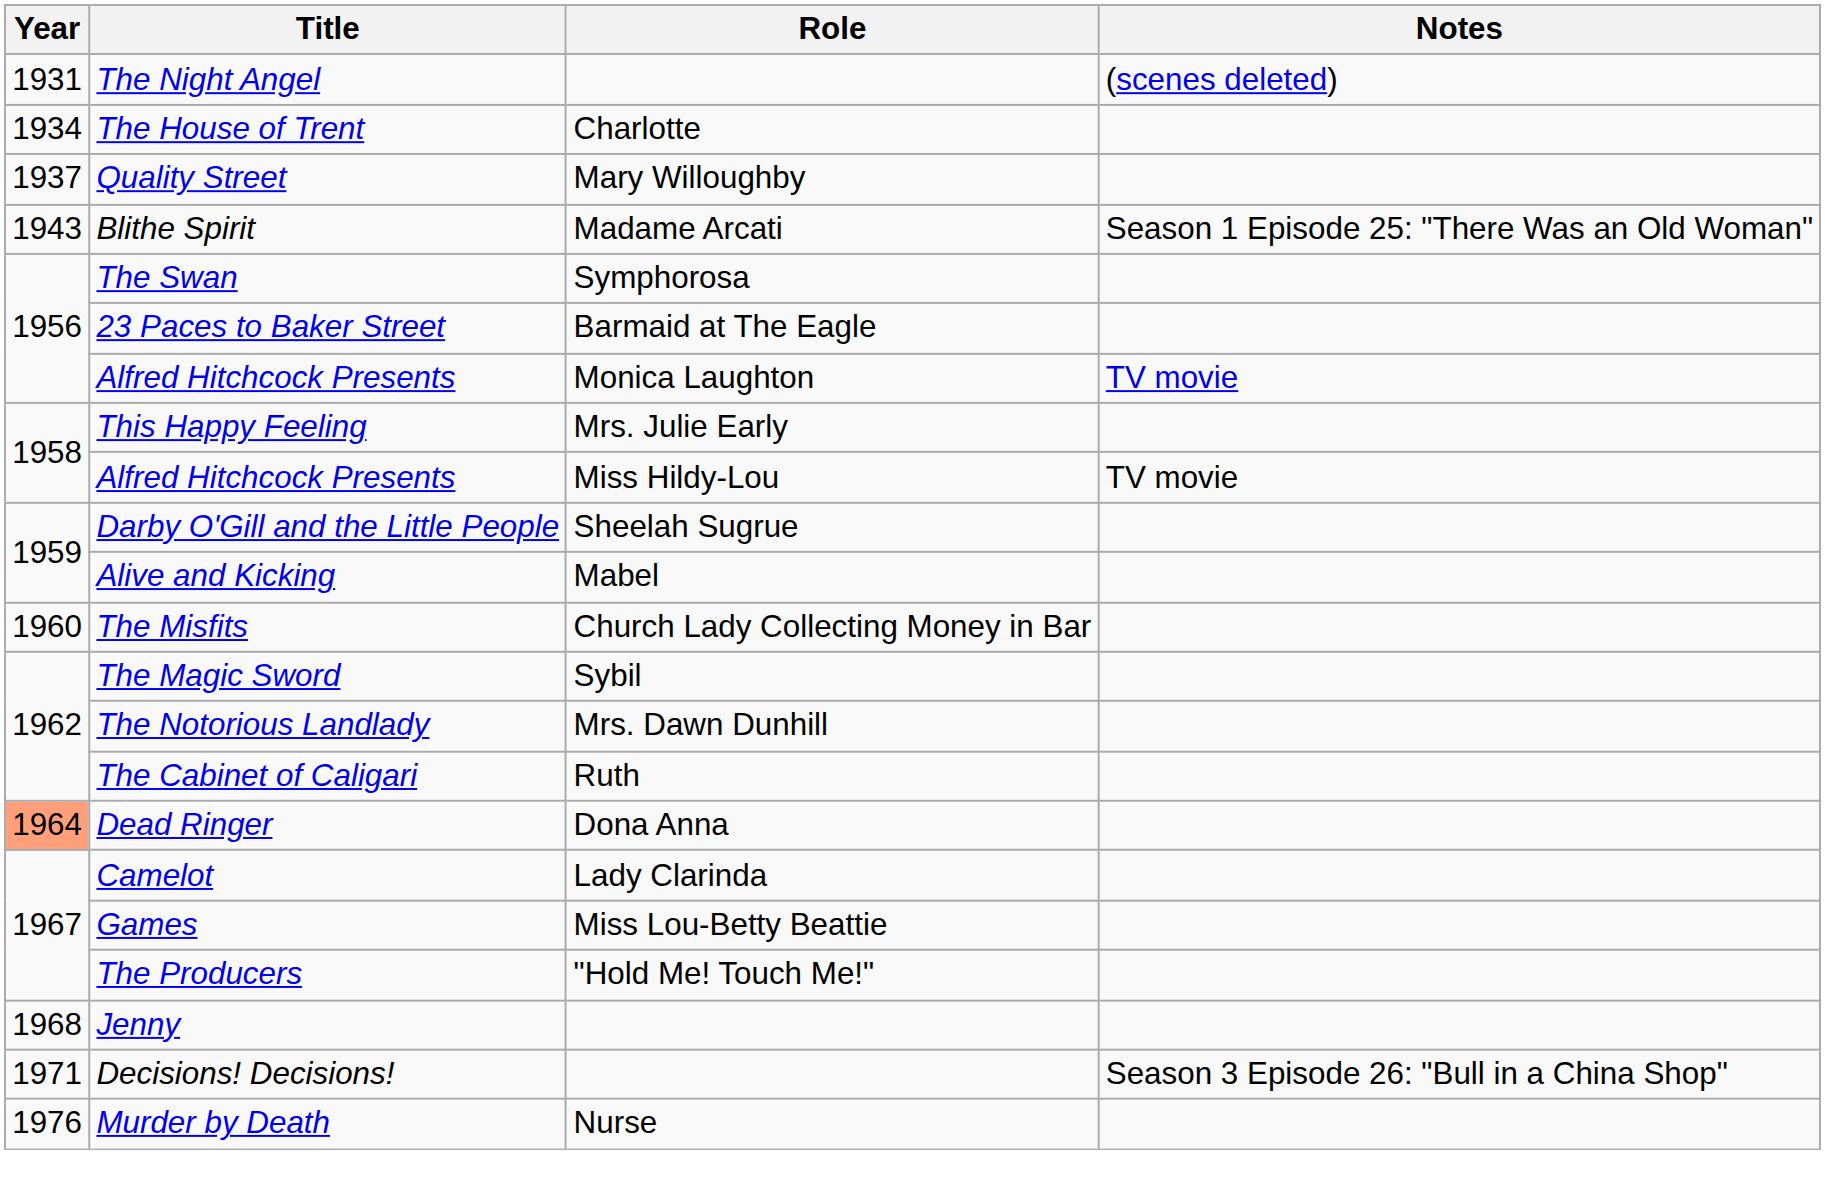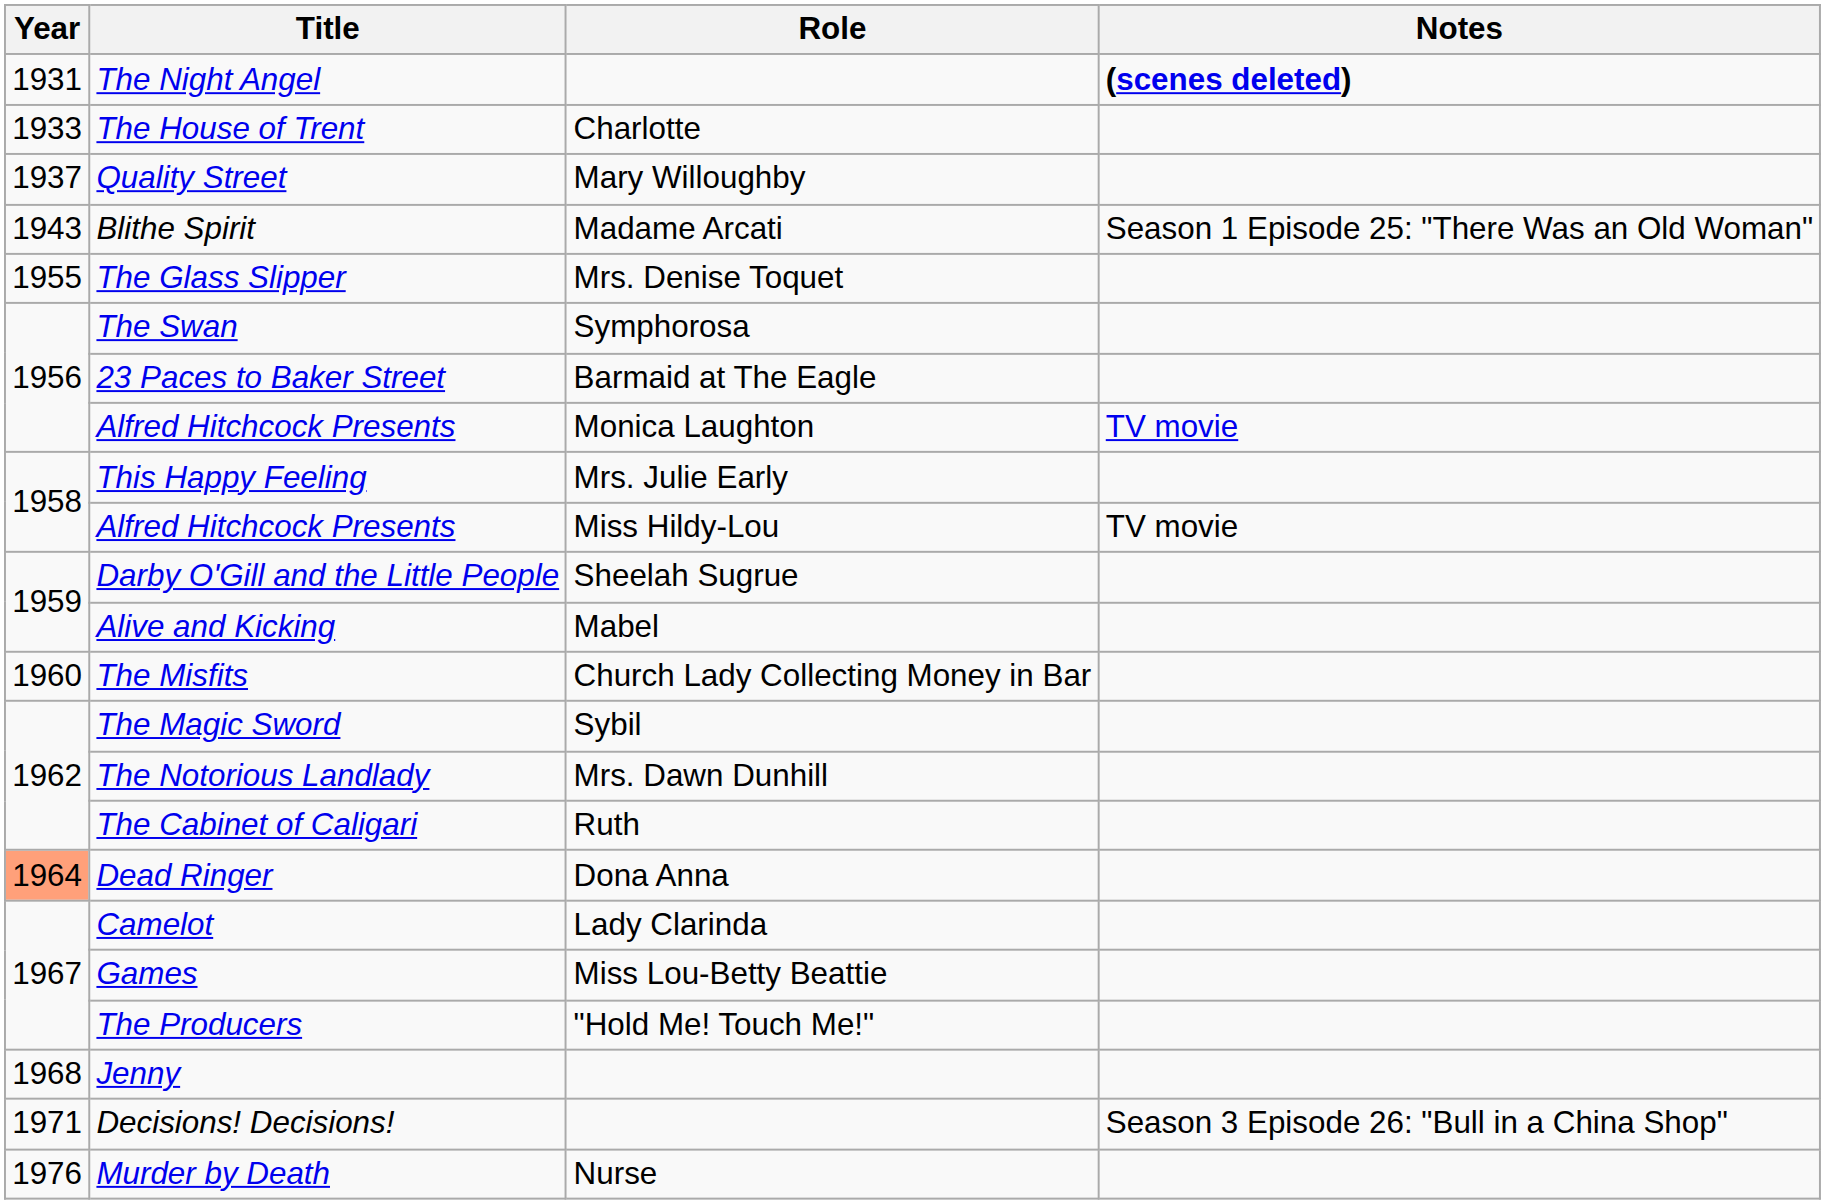The Night Angel | Notes: normal -> bold
The House of Trent | Year: 1934 -> 1933
+ row: 1955 | The Glass Slipper | Mrs. Denise Toquet
